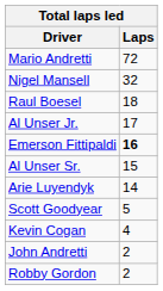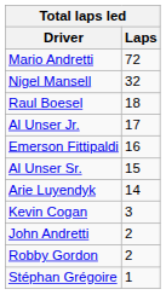Emerson Fittipaldi | Laps: bold -> normal
- row: Scott Goodyear | 5
Kevin Cogan | Laps: 4 -> 3
+ row: Stéphan Grégoire | 1
